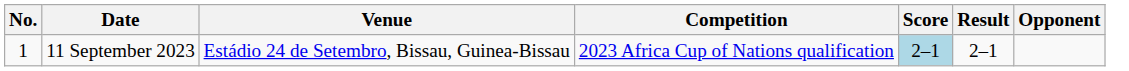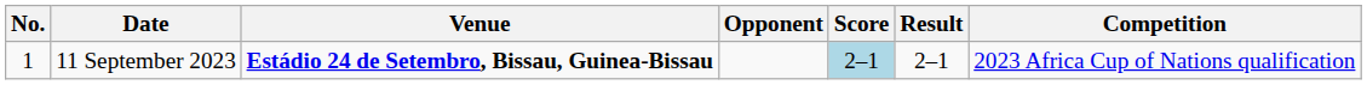columns swapped: Opponent <-> Competition
11 September 2023 | Venue: normal -> bold
